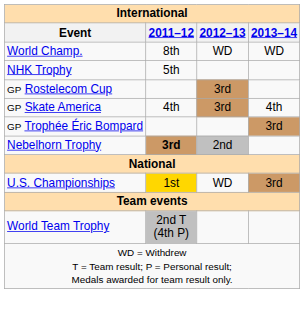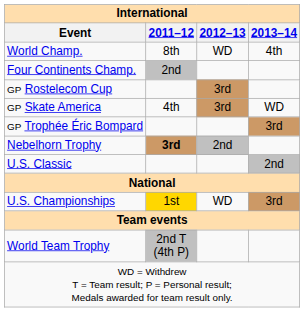World Champ. | 2013–14: WD -> 4th
+ row: Four Continents Champ. | 2nd
- row: NHK Trophy | 5th
GP Skate America | 2013–14: 4th -> WD
+ row: U.S. Classic | 2nd
